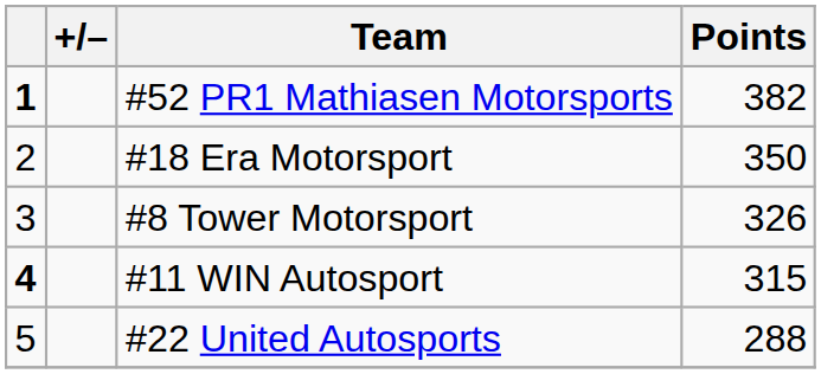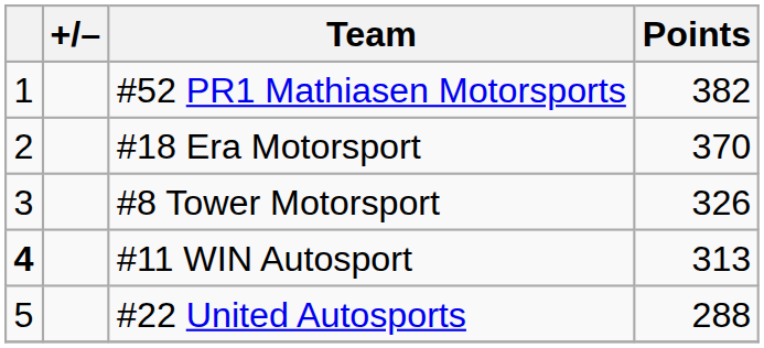#52 PR1 Mathiasen Motorsports | column 1: bold -> normal
#18 Era Motorsport | Points: 350 -> 370
#11 WIN Autosport | Points: 315 -> 313
